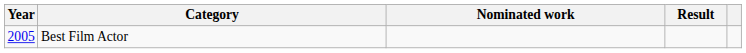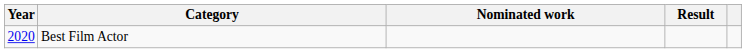Best Film Actor | Year: 2005 -> 2020
